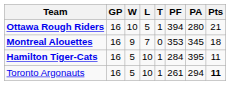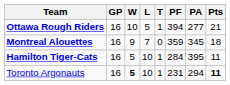Ottawa Rough Riders | PA: 280 -> 277
Montreal Alouettes | PF: 353 -> 359
Toronto Argonauts | W: normal -> bold
Toronto Argonauts | PF: 261 -> 231
